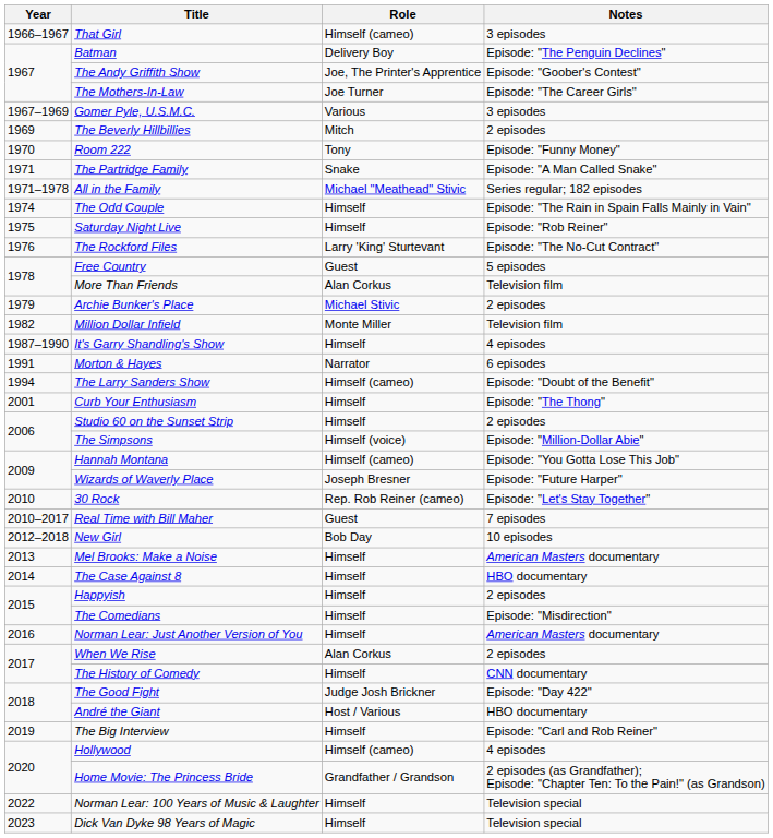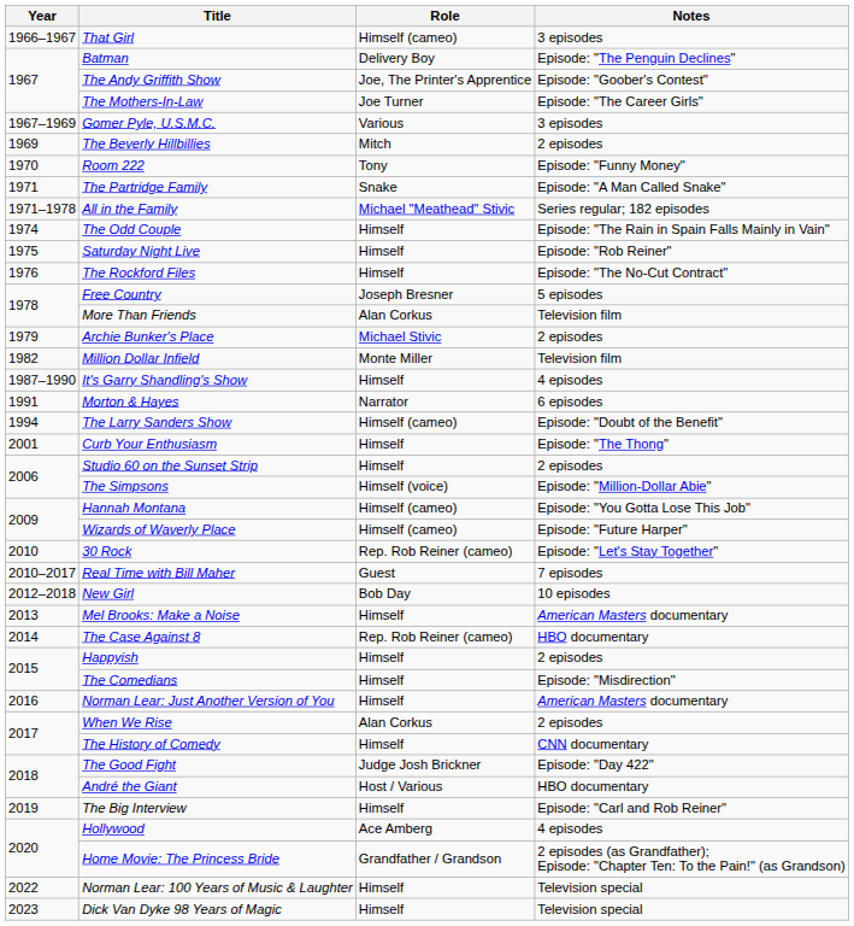The Rockford Files | Role: Larry 'King' Sturtevant -> Himself
Free Country | Role: Guest -> Joseph Bresner
Wizards of Waverly Place | Role: Joseph Bresner -> Himself (cameo)
The Case Against 8 | Role: Himself -> Rep. Rob Reiner (cameo)
Hollywood | Role: Himself (cameo) -> Ace Amberg
